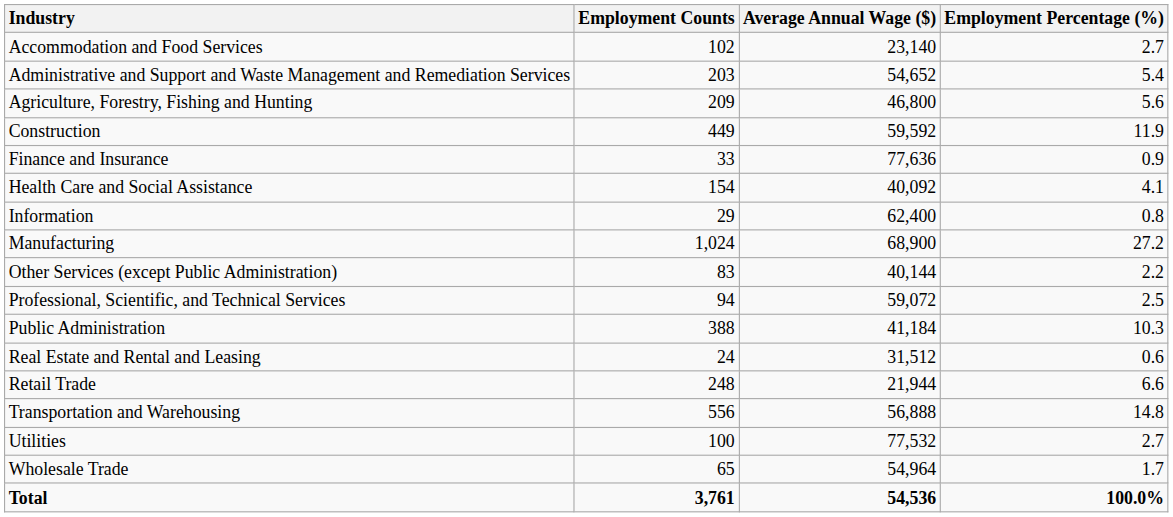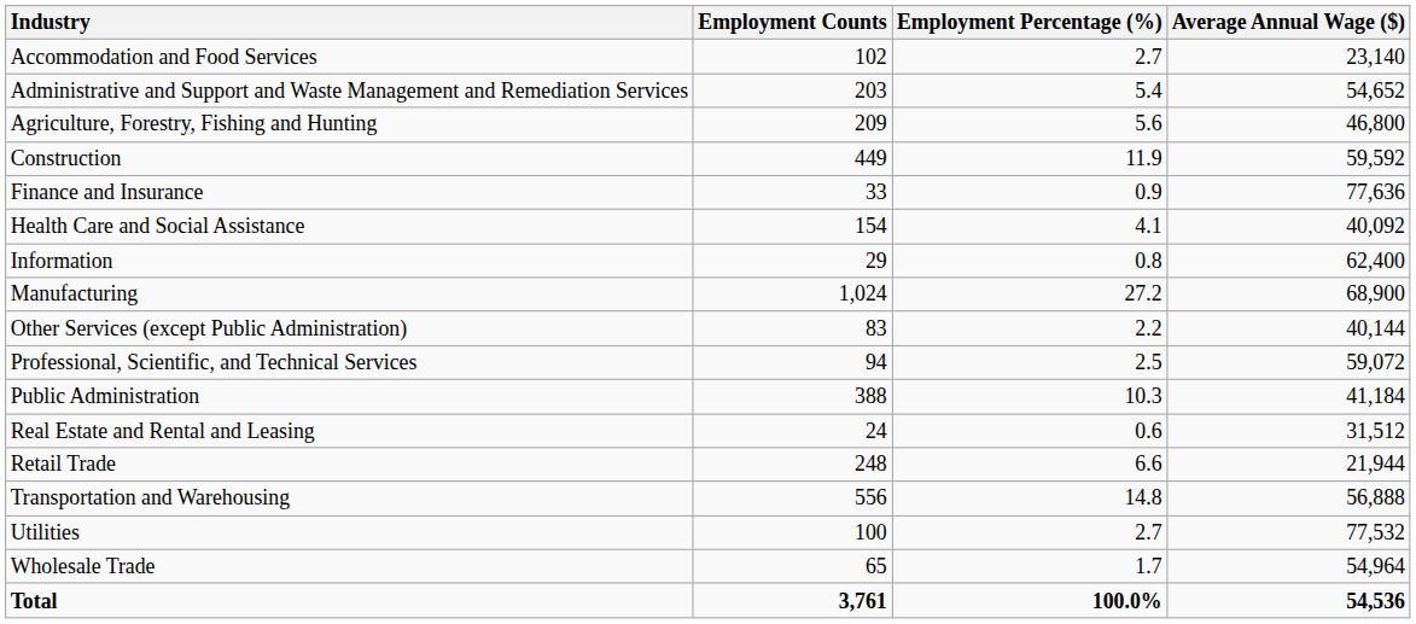columns swapped: Employment Percentage (%) <-> Average Annual Wage ($)
